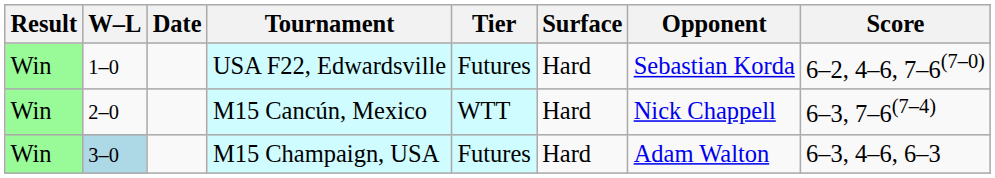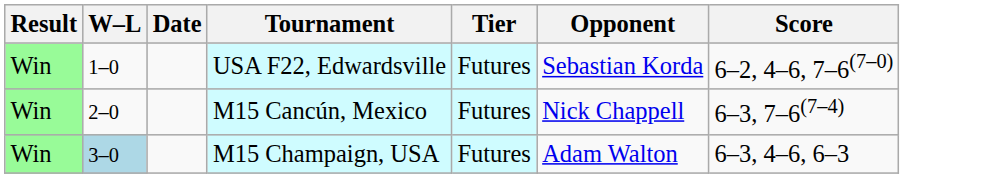- column: Surface | Hard | Hard | Hard
M15 Cancún, Mexico | Tier: WTT -> Futures
